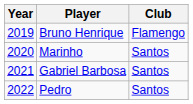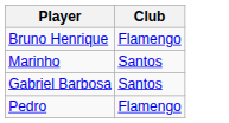- column: Year | 2019 | 2020 | 2021 | 2022
Pedro | Club: Santos -> Flamengo
